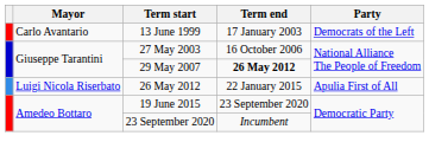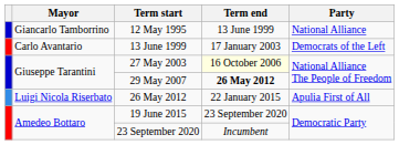+ row: Giancarlo Tamborrino | 12 May 1995 | 13 June 1999 | National Alliance
27 May 2003 | Term end: no background -> lightyellow background
